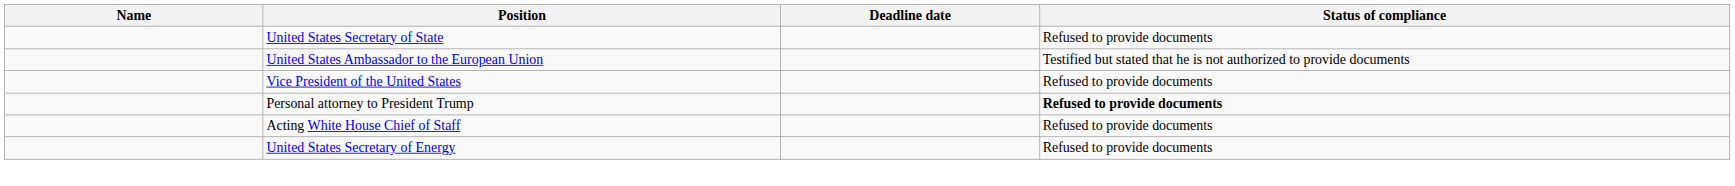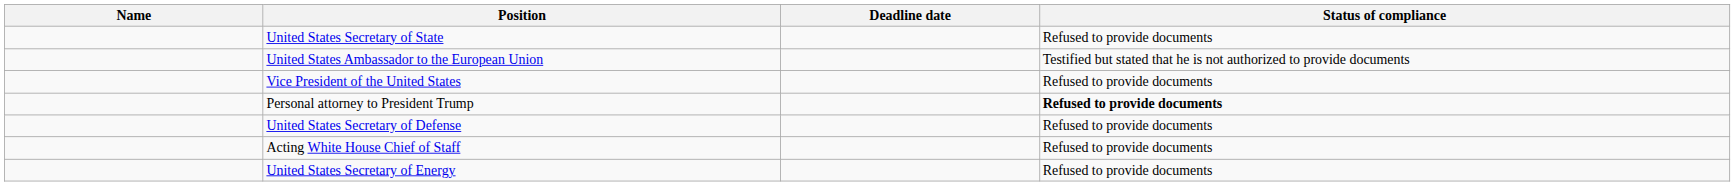+ row: United States Secretary of Defense | Refused to provide documents
